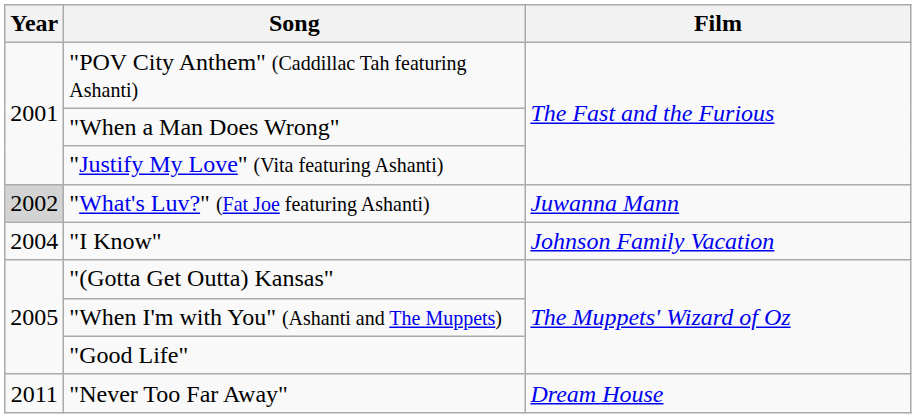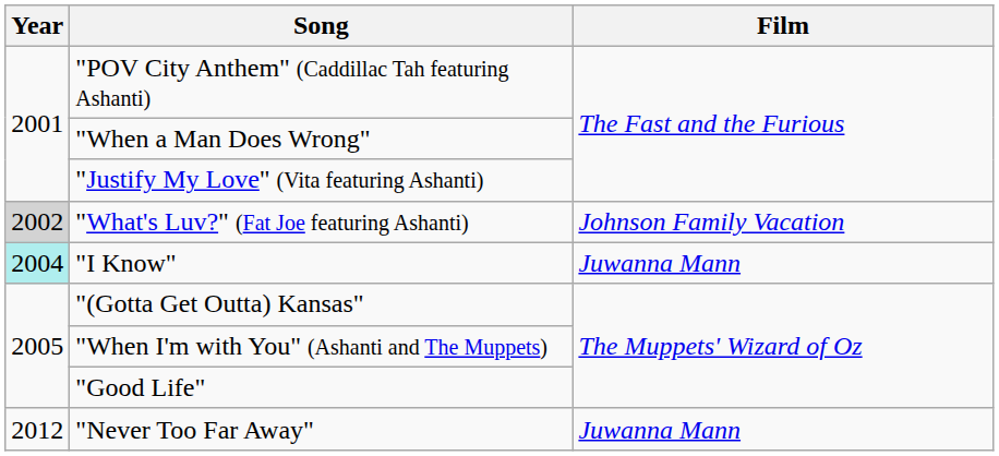"What's Luv?" (Fat Joe featuring Ashanti) | Film: Juwanna Mann -> Johnson Family Vacation
"I Know" | Year: no background -> paleturquoise background
"I Know" | Film: Johnson Family Vacation -> Juwanna Mann
"Never Too Far Away" | Year: 2011 -> 2012
"Never Too Far Away" | Film: Dream House -> Juwanna Mann
